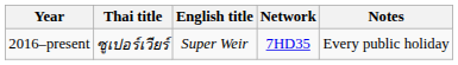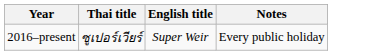- column: Network | 7HD35
